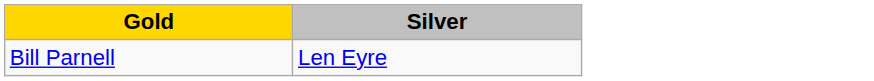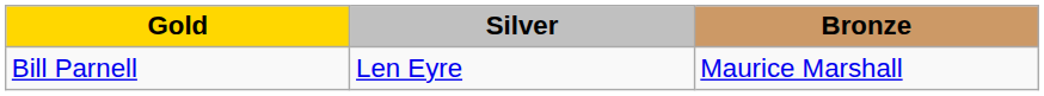+ column: Bronze | Maurice Marshall
